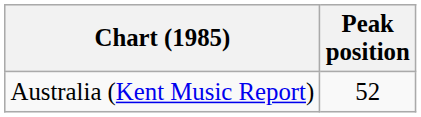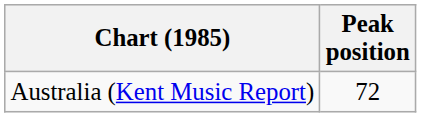Australia (Kent Music Report) | Peak position: 52 -> 72
